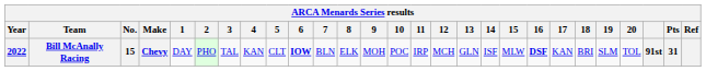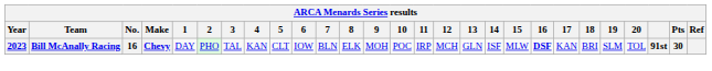Bill McAnally Racing | Year: 2022 -> 2023
Bill McAnally Racing | No.: 15 -> 16
Bill McAnally Racing | 6: bold -> normal
Bill McAnally Racing | Pts: 31 -> 30
